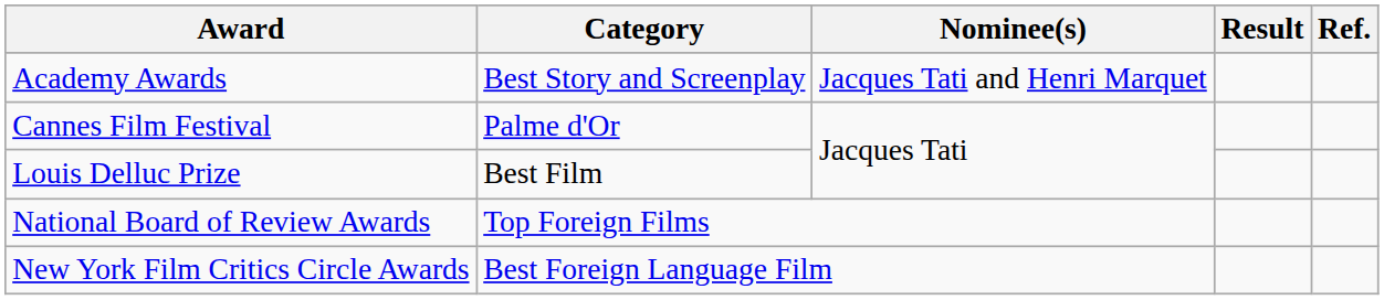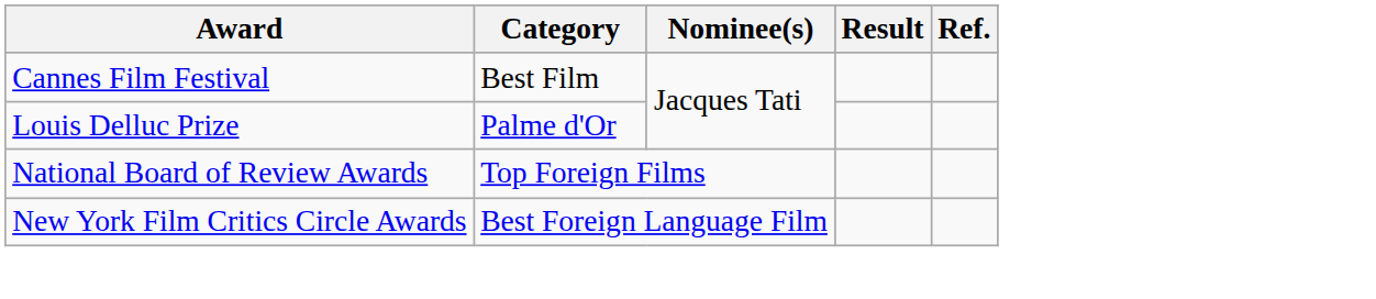- row: Academy Awards | Best Story and Screenplay | Jacques Tati and Henri Marquet
Cannes Film Festival | Category: Palme d'Or -> Best Film
Louis Delluc Prize | Category: Best Film -> Palme d'Or
